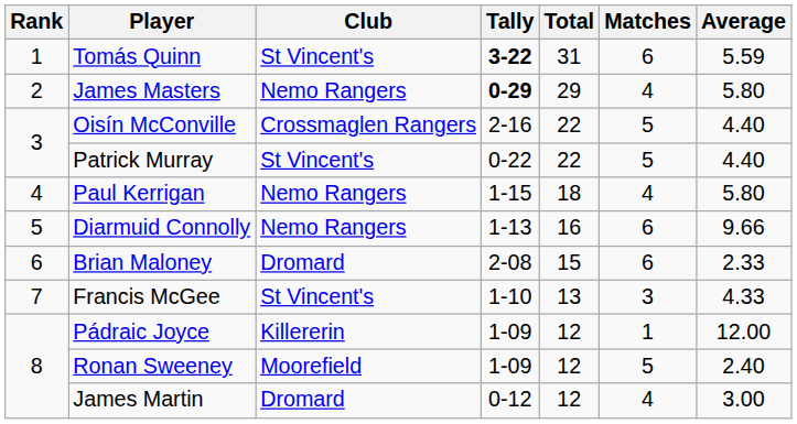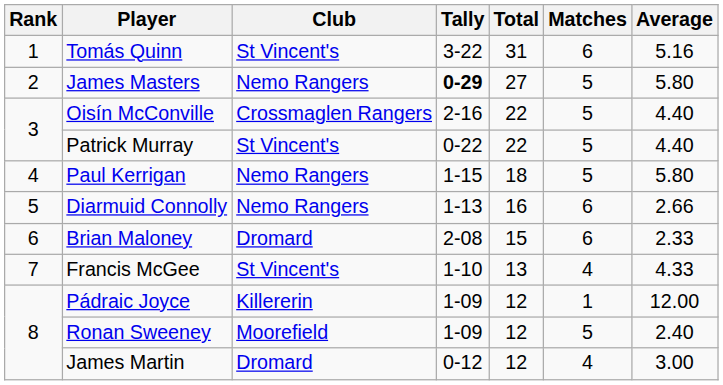Tomás Quinn | Tally: bold -> normal
Tomás Quinn | Average: 5.59 -> 5.16
James Masters | Total: 29 -> 27
James Masters | Matches: 4 -> 5
Paul Kerrigan | Matches: 4 -> 5
Diarmuid Connolly | Average: 9.66 -> 2.66
Francis McGee | Matches: 3 -> 4
